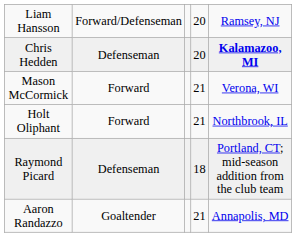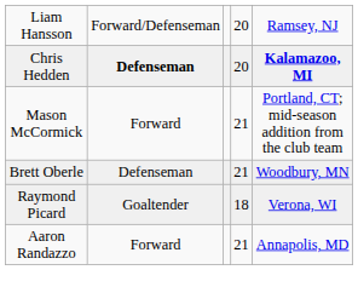Chris Hedden | column 2: normal -> bold
Mason McCormick | column 5: Verona, WI -> Portland, CT; mid-season addition from the club team
+ row: Brett Oberle | Defenseman | 21 | Woodbury, MN
- row: Holt Oliphant | Forward | 21 | Northbrook, IL
Raymond Picard | column 2: Defenseman -> Goaltender
Raymond Picard | column 5: Portland, CT; mid-season addition from the club team -> Verona, WI
Aaron Randazzo | column 2: Goaltender -> Forward
